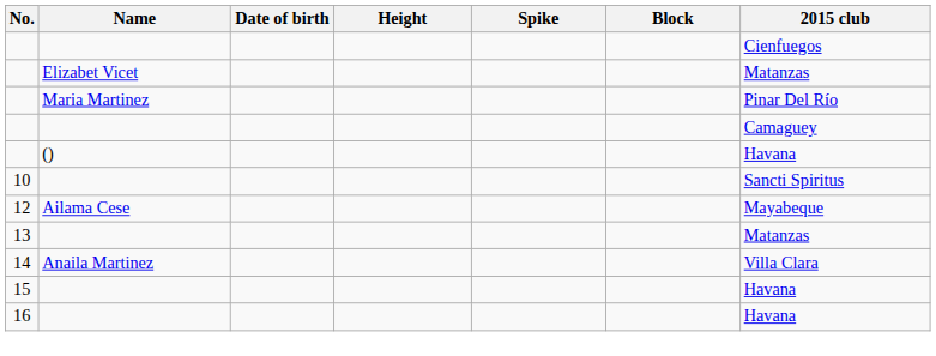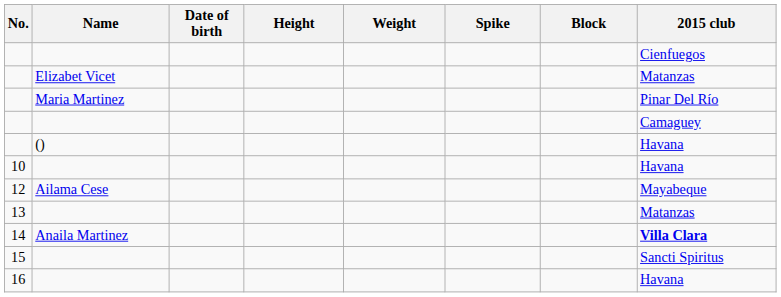+ column: Weight
10 | 2015 club: Sancti Spiritus -> Havana
14 | 2015 club: normal -> bold
15 | 2015 club: Havana -> Sancti Spiritus
